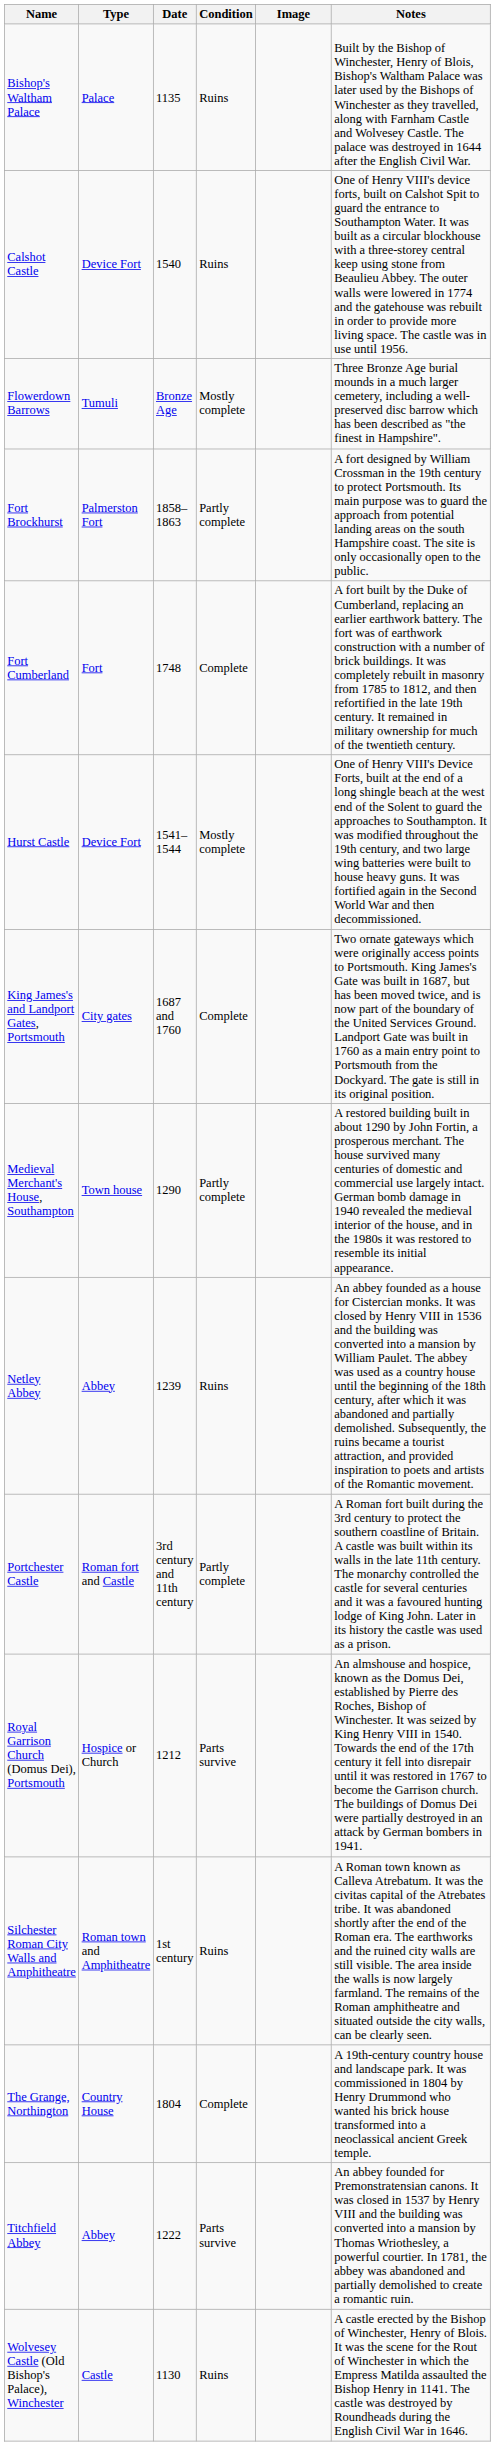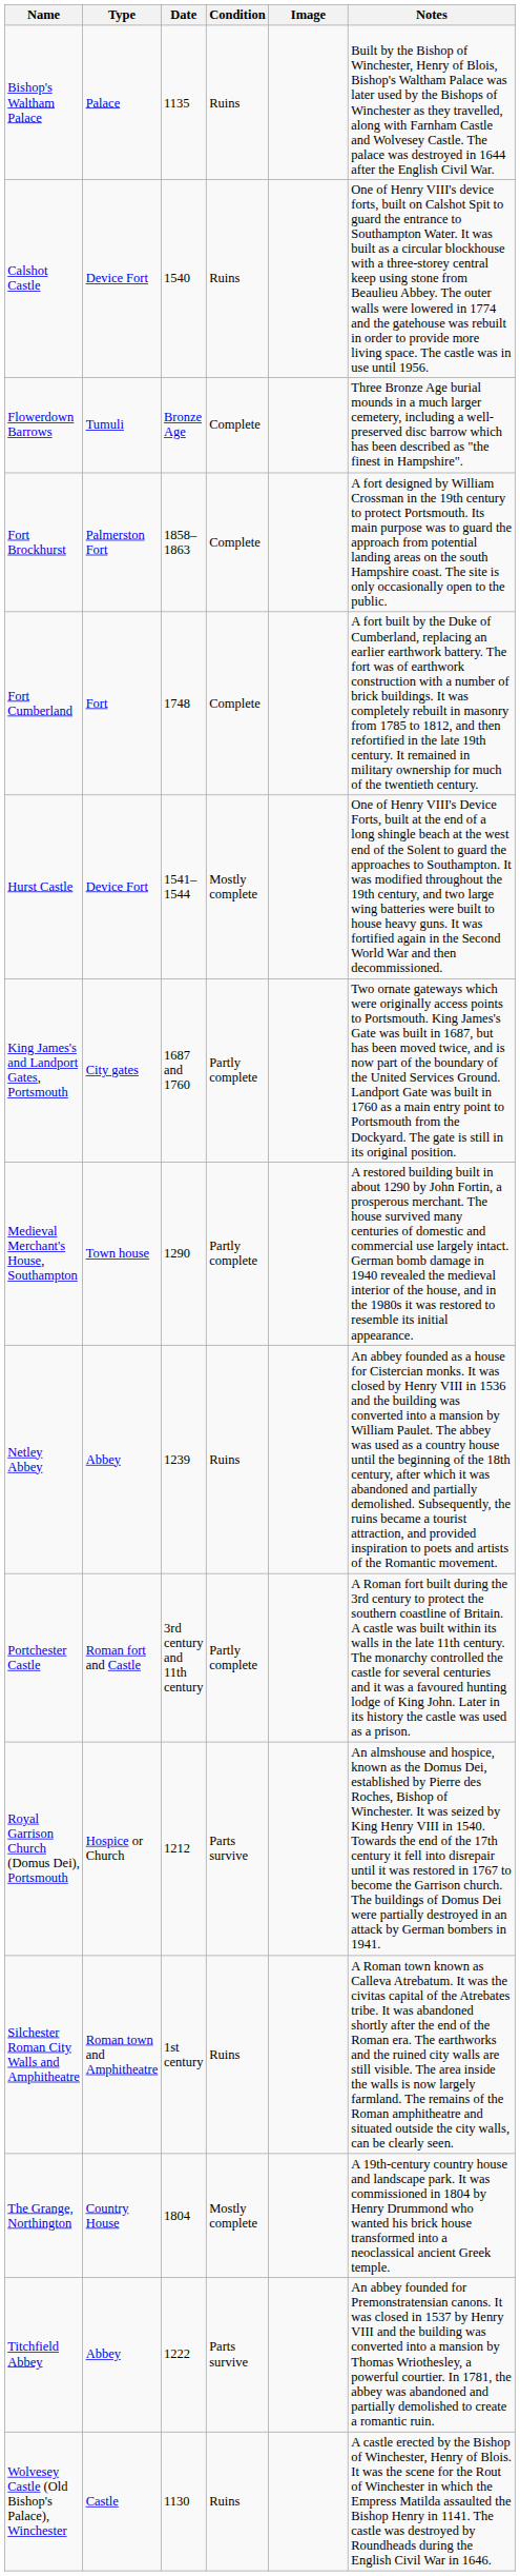Flowerdown Barrows | Condition: Mostly complete -> Complete
Fort Brockhurst | Condition: Partly complete -> Complete
King James's and Landport Gates, Portsmouth | Condition: Complete -> Partly complete
The Grange, Northington | Condition: Complete -> Mostly complete
